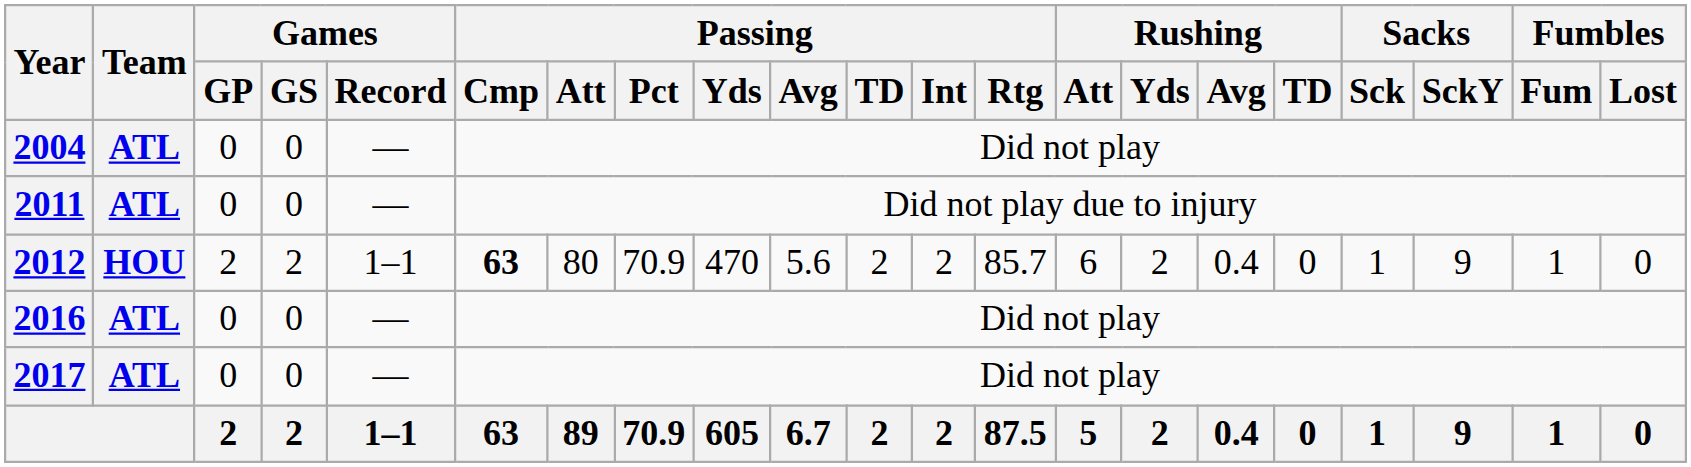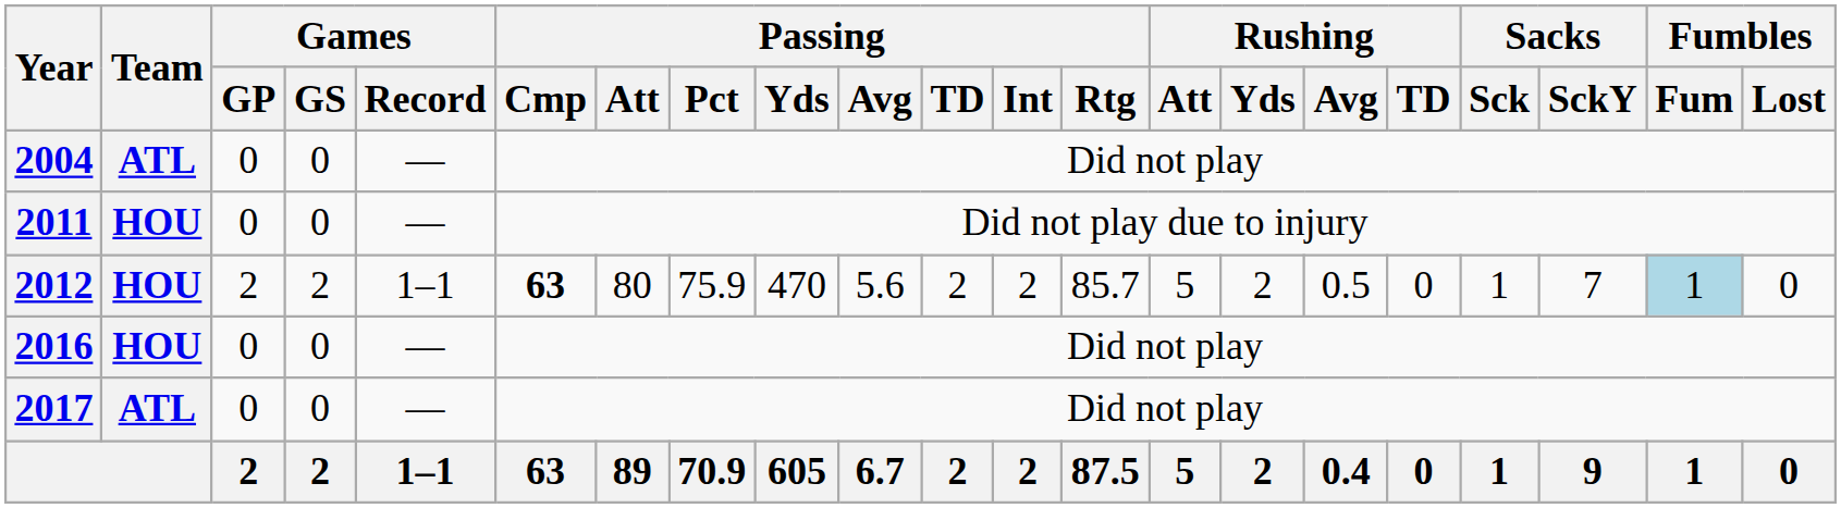2011 | Team: ATL -> HOU
2012 | Passing / Pct: 70.9 -> 75.9
2012 | Rushing / Att: 6 -> 5
2012 | Rushing / Avg: 0.4 -> 0.5
2012 | Sacks / SckY: 9 -> 7
2012 | Fumbles / Fum: no background -> lightblue background
2016 | Team: ATL -> HOU
